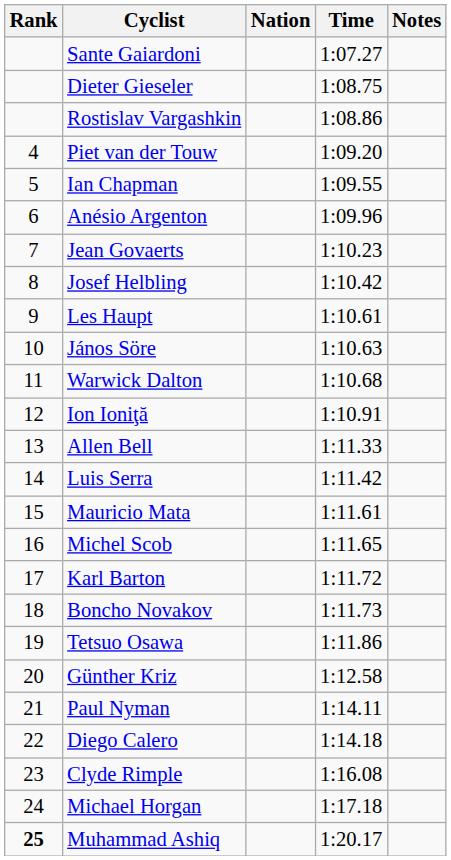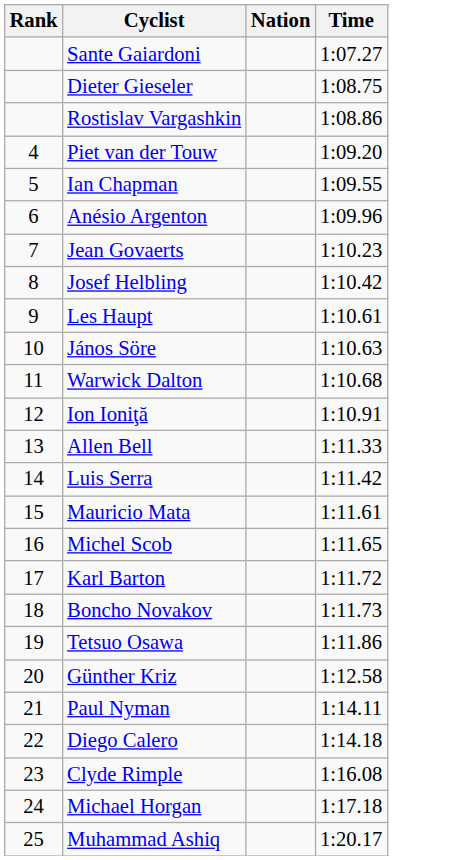- column: Notes
Muhammad Ashiq | Rank: bold -> normal
